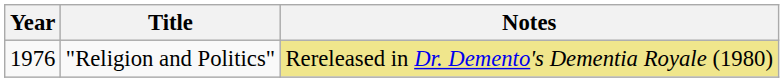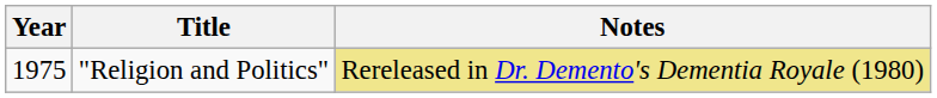"Religion and Politics" | Year: 1976 -> 1975
